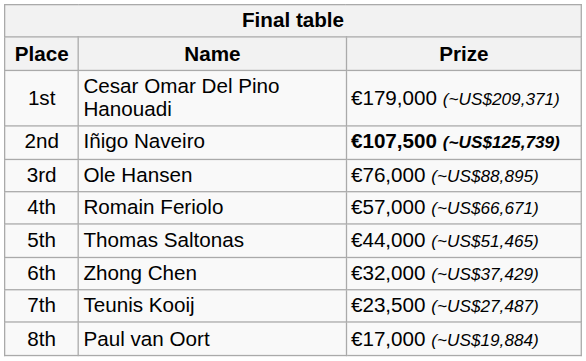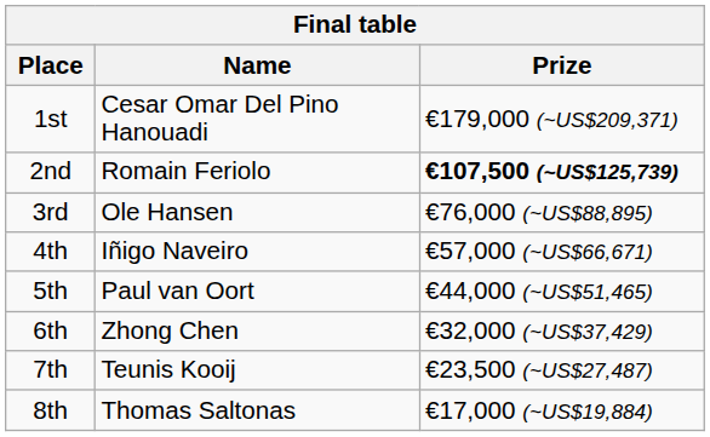2nd | Name: Iñigo Naveiro -> Romain Feriolo
4th | Name: Romain Feriolo -> Iñigo Naveiro
5th | Name: Thomas Saltonas -> Paul van Oort
8th | Name: Paul van Oort -> Thomas Saltonas
